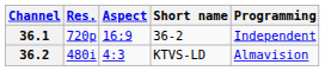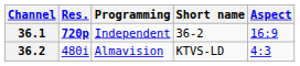columns swapped: Aspect <-> Programming
36.1 | Res.: normal -> bold
